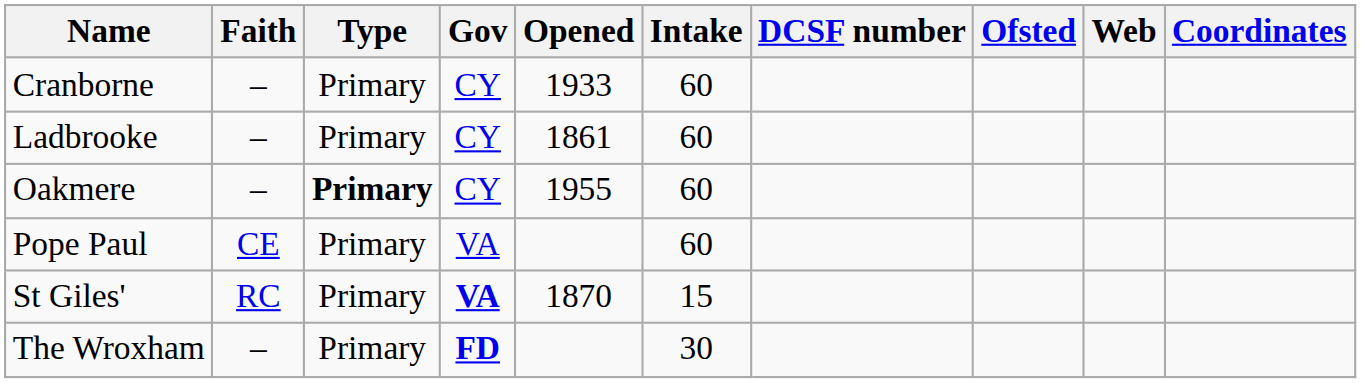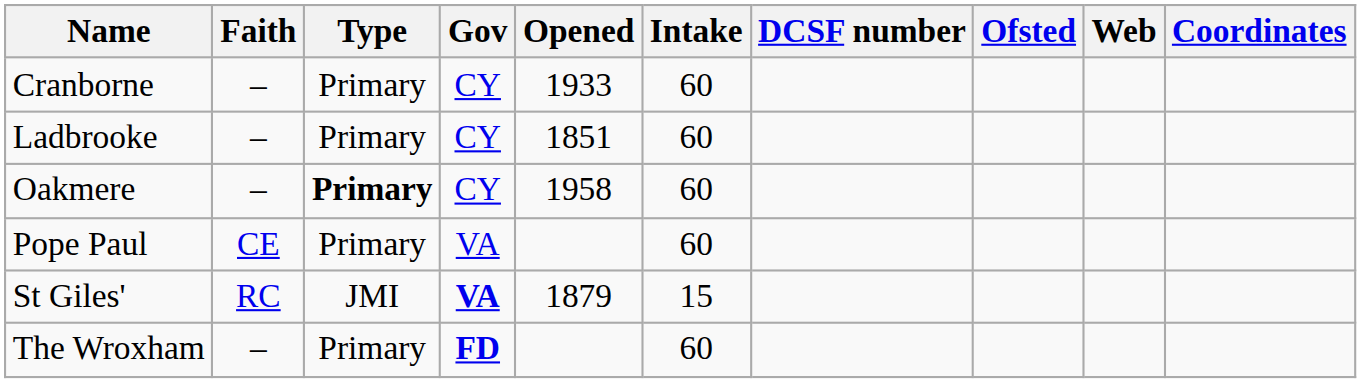Ladbrooke | Opened: 1861 -> 1851
Oakmere | Opened: 1955 -> 1958
St Giles' | Type: Primary -> JMI
St Giles' | Opened: 1870 -> 1879
The Wroxham | Intake: 30 -> 60
